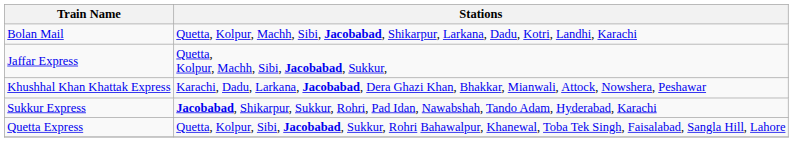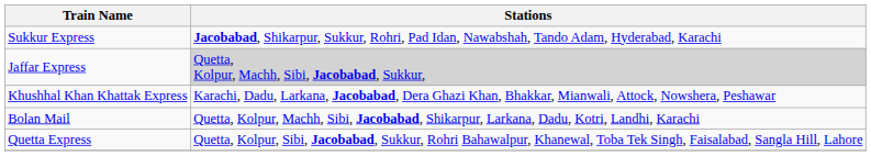rows swapped: Bolan Mail <-> Sukkur Express
Jaffar Express | Stations: no background -> lightgrey background
